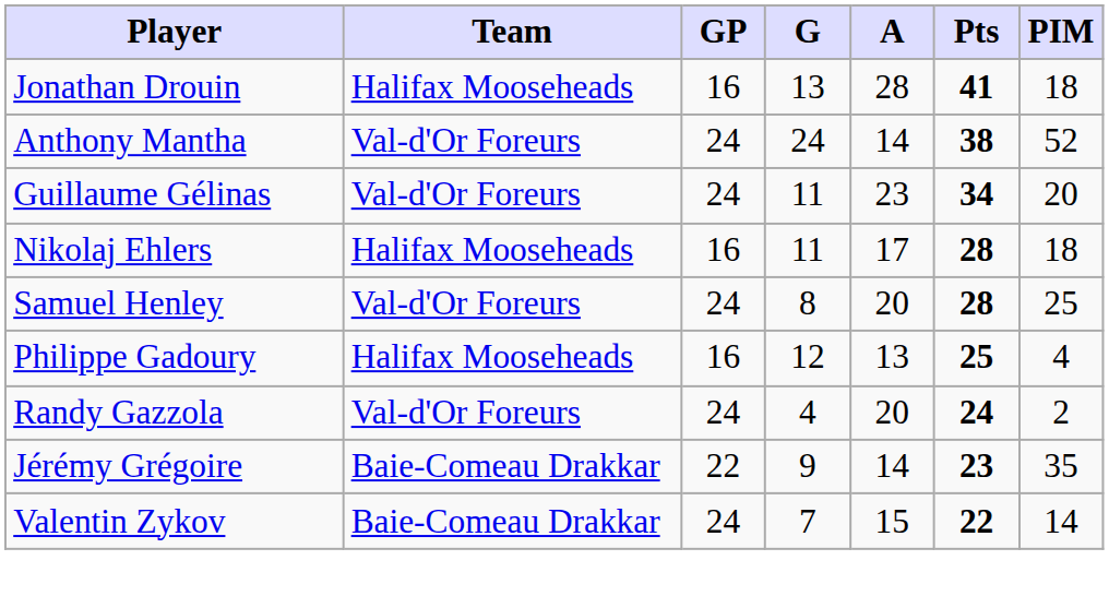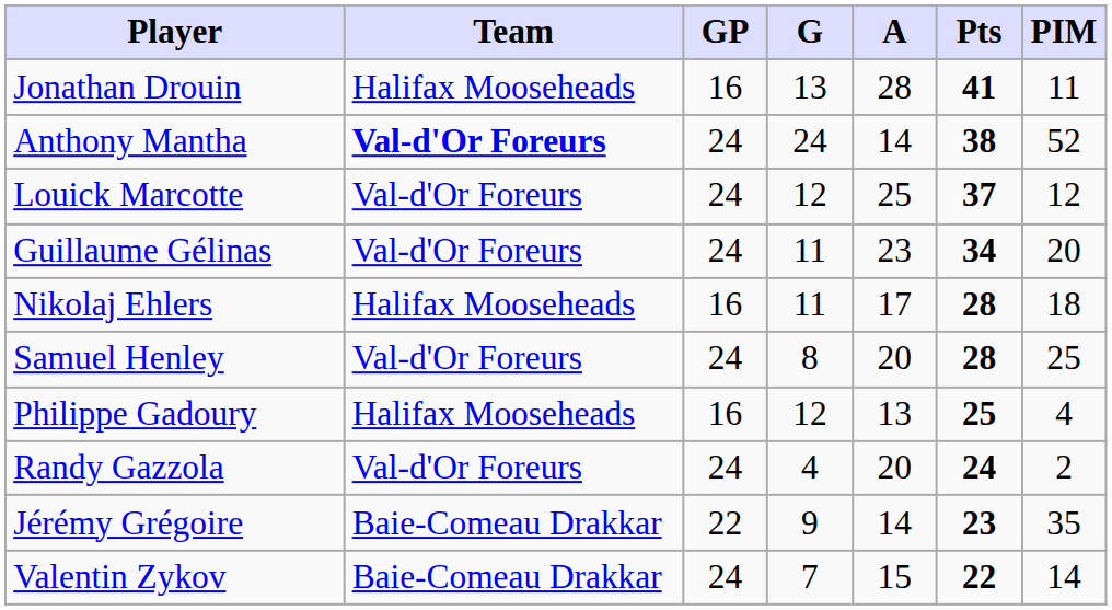Jonathan Drouin | PIM: 18 -> 11
Anthony Mantha | Team: normal -> bold
+ row: Louick Marcotte | Val-d'Or Foreurs | 24 | 12 | 25 | 37 | 12
